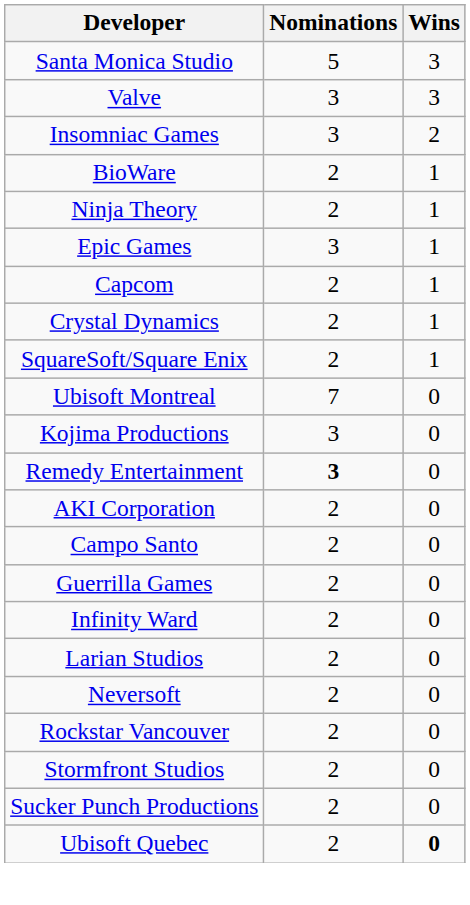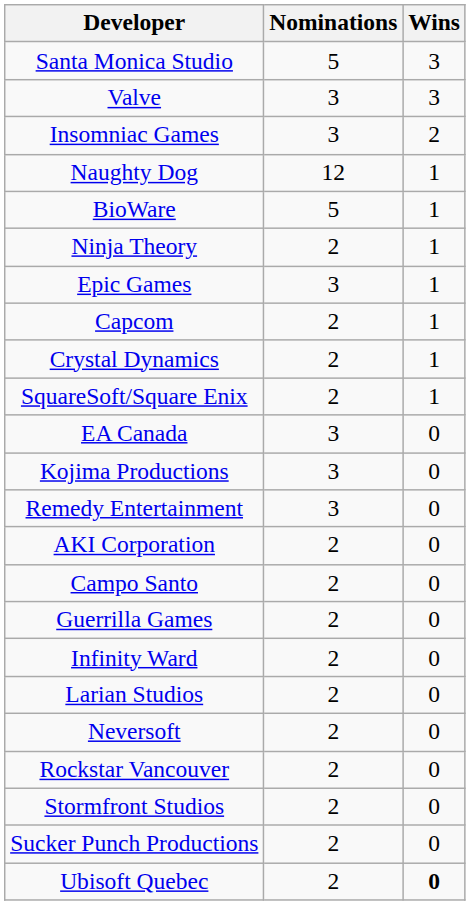+ row: Naughty Dog | 12 | 1
BioWare | Nominations: 2 -> 5
- row: Ubisoft Montreal | 7 | 0
+ row: EA Canada | 3 | 0
Remedy Entertainment | Nominations: bold -> normal
